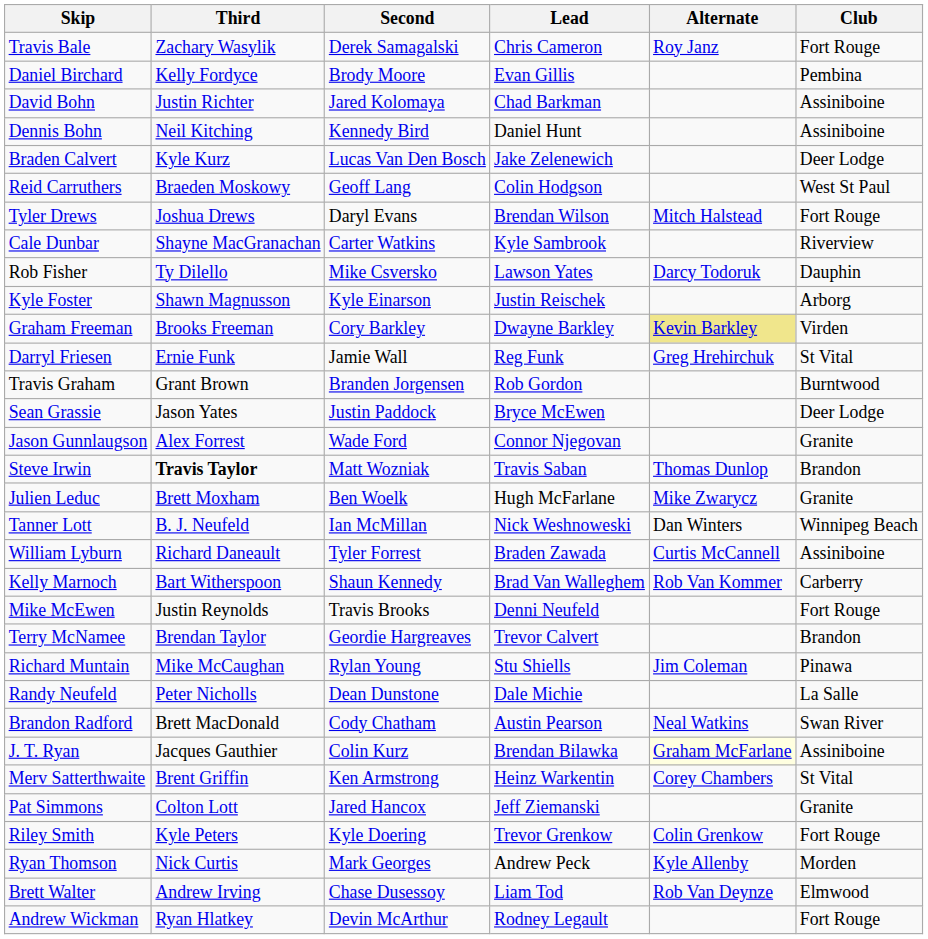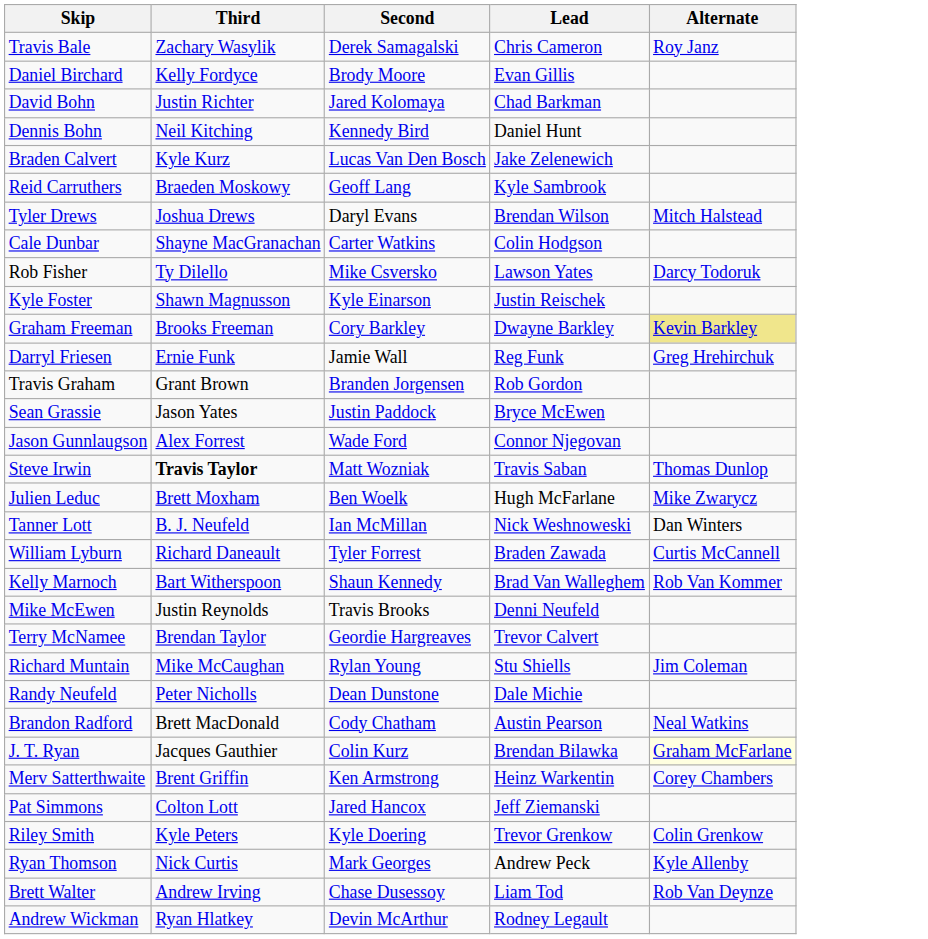- column: Club | Fort Rouge | Pembina | Assiniboine | Assiniboine | Deer Lodge | West St Paul | Fort Rouge | Riverview | Dauphin | Arborg | Virden | St Vital | Burntwood | Deer Lodge | Granite | Brandon | Granite | Winnipeg Beach | Assiniboine | Carberry | Fort Rouge | Brandon | Pinawa | La Salle | Swan River | Assiniboine | St Vital | Granite | Fort Rouge | Morden | Elmwood | Fort Rouge
Reid Carruthers | Lead: Colin Hodgson -> Kyle Sambrook
Cale Dunbar | Lead: Kyle Sambrook -> Colin Hodgson
